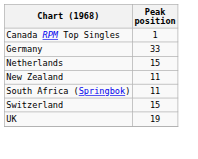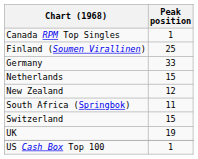+ row: Finland (Soumen Virallinen) | 25
New Zealand | Peak position: 11 -> 12
+ row: US Cash Box Top 100 | 1
